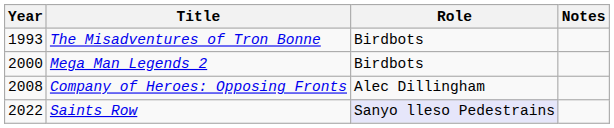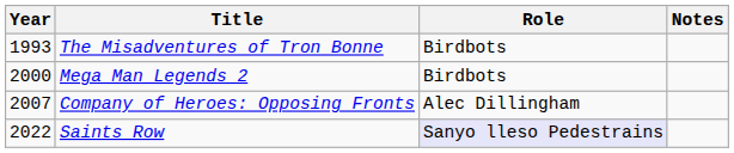Company of Heroes: Opposing Fronts | Year: 2008 -> 2007
